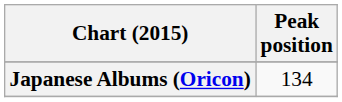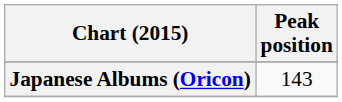Japanese Albums (Oricon) | Peak position: 134 -> 143
